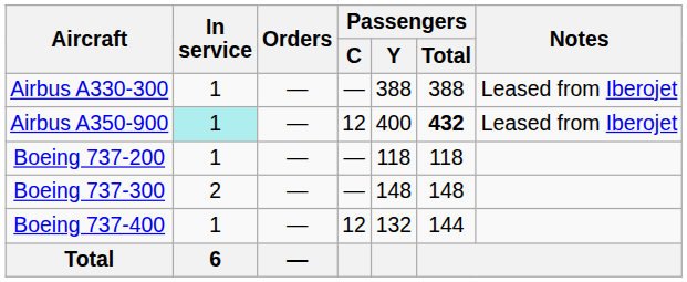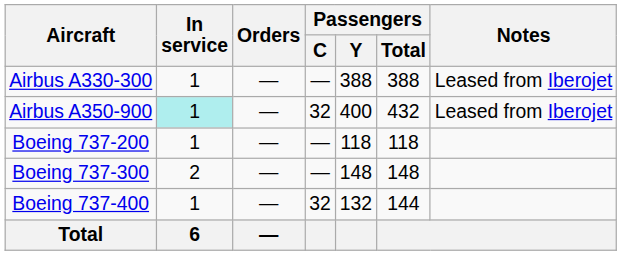Airbus A350-900 | Passengers / C: 12 -> 32
Airbus A350-900 | Passengers / Total: bold -> normal
Boeing 737-400 | Passengers / C: 12 -> 32
